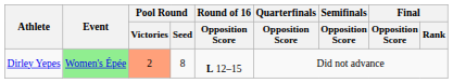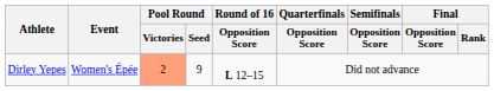Dirley Yepes | Event: lightgreen background -> no background
Dirley Yepes | Pool Round / Seed: 8 -> 9
